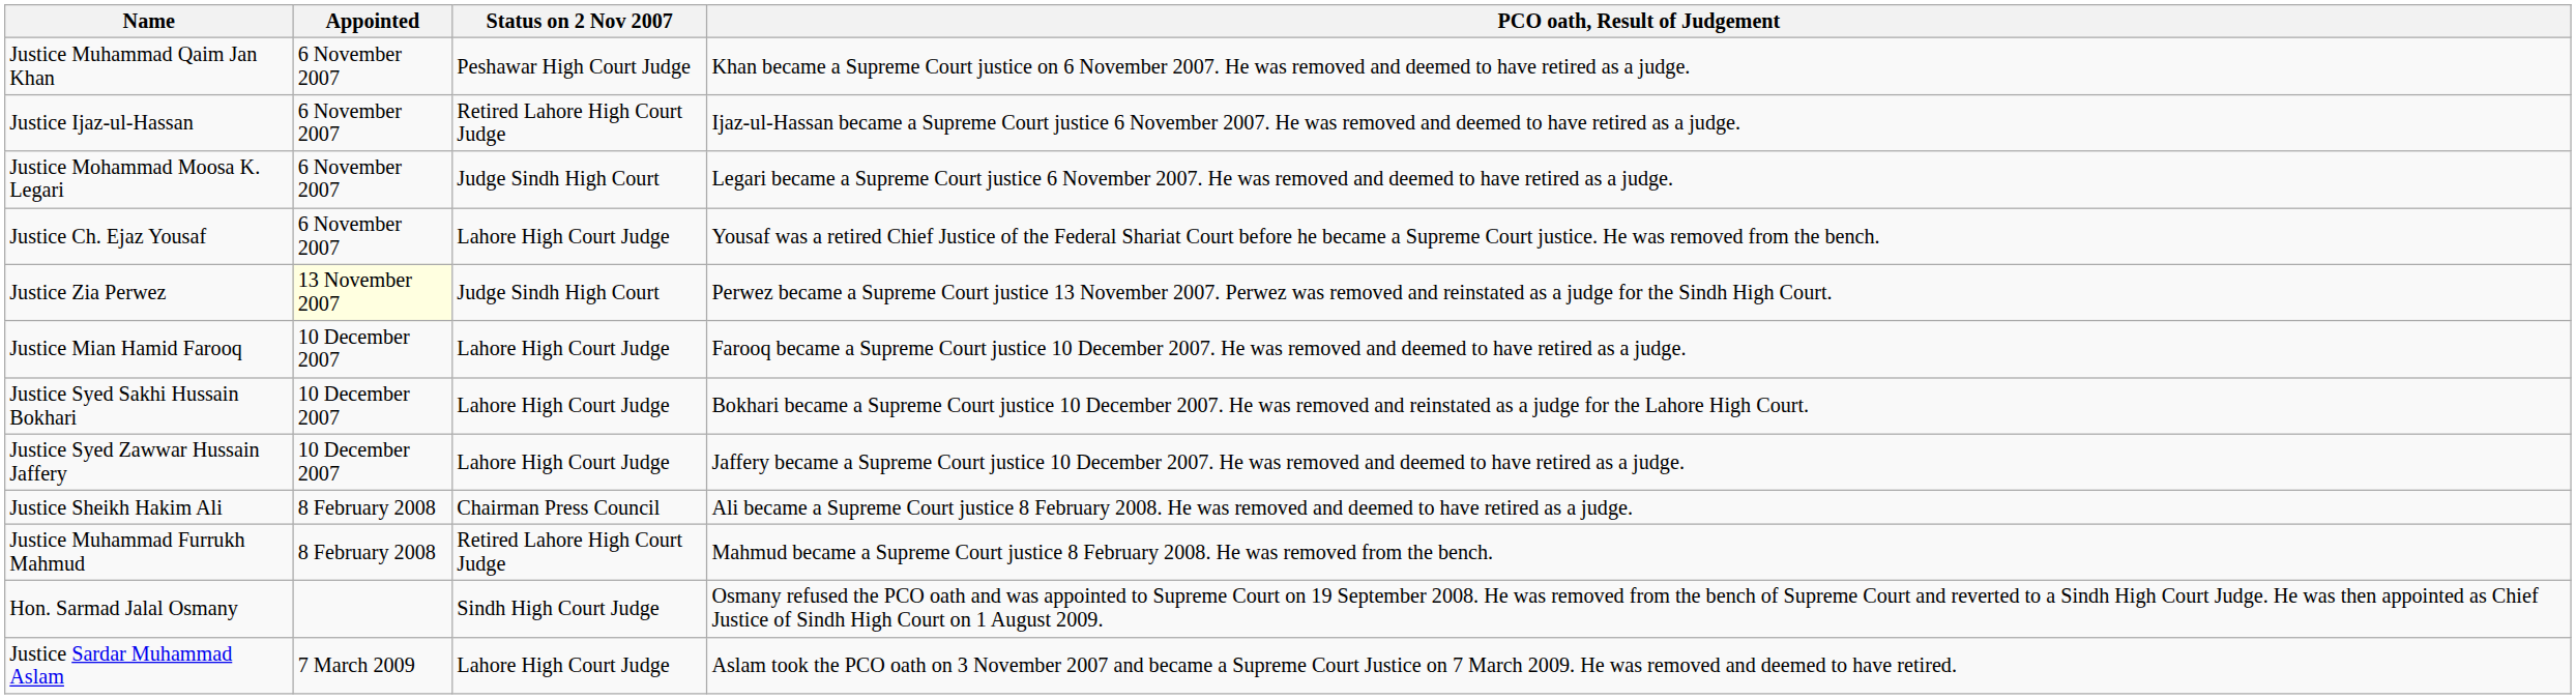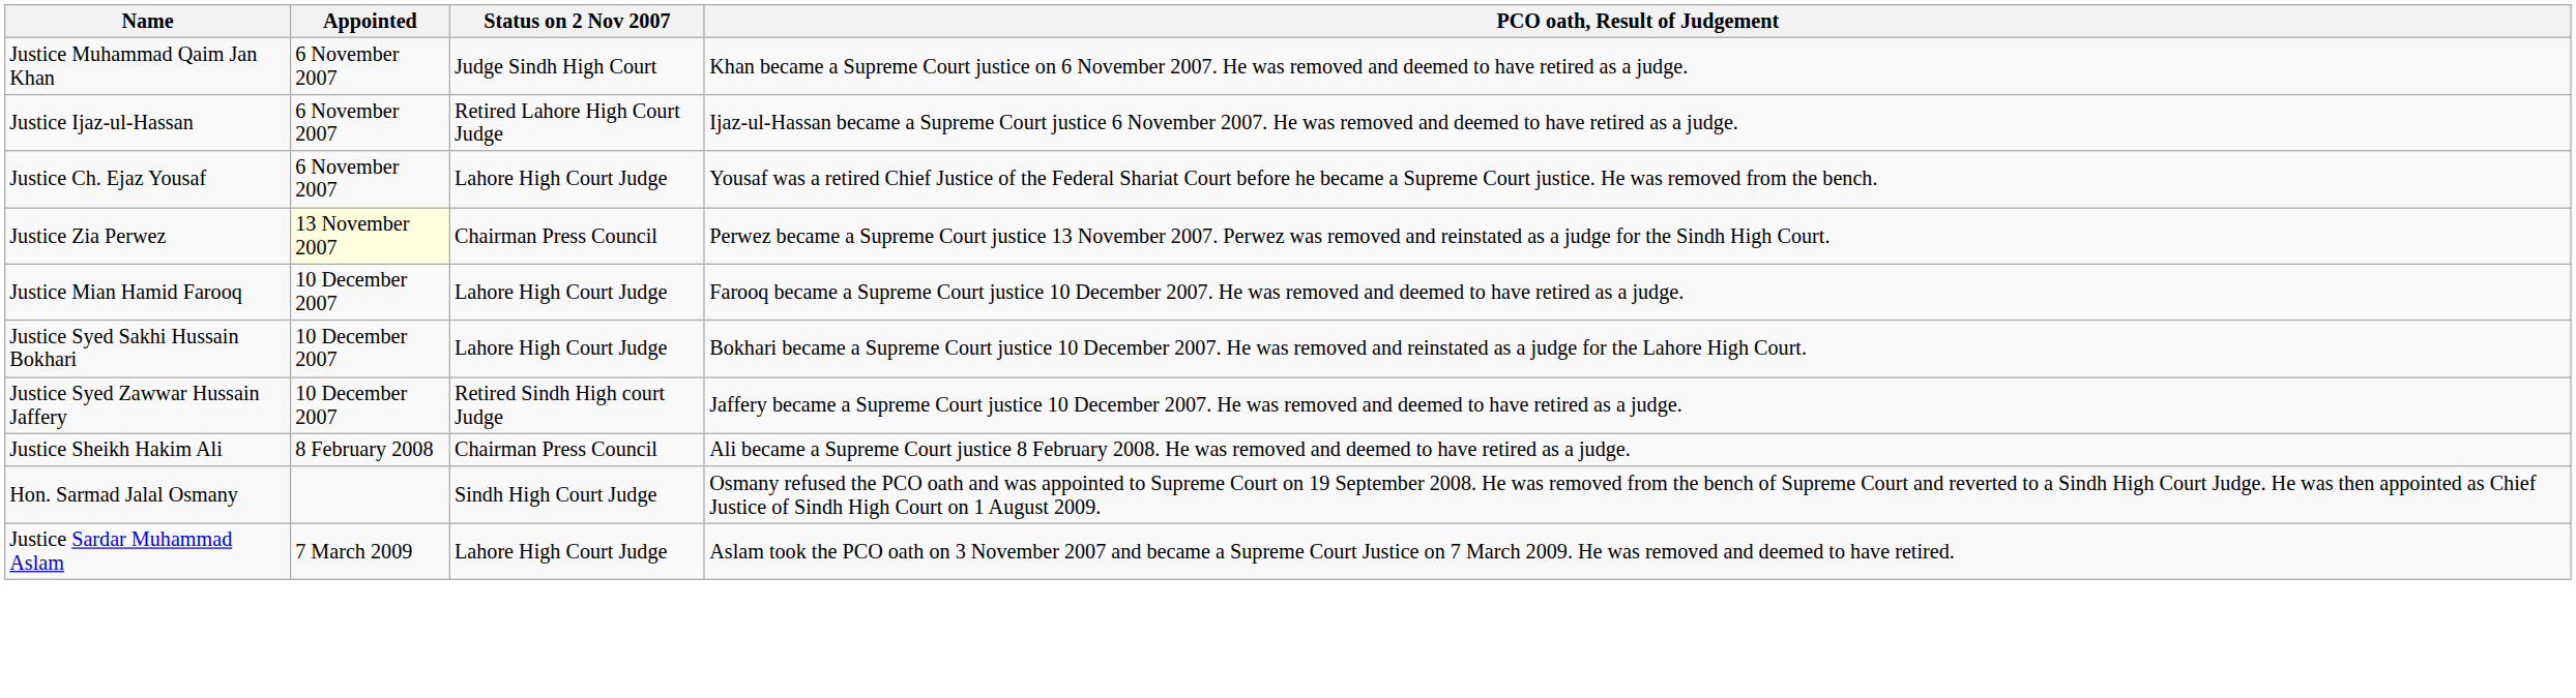Justice Muhammad Qaim Jan Khan | Status on 2 Nov 2007: Peshawar High Court Judge -> Judge Sindh High Court
- row: Justice Mohammad Moosa K. Legari | 6 November 2007 | Judge Sindh High Court | Legari became a Supreme Court justice 6 November 2007. He was removed and deemed to have retired as a judge.
Justice Zia Perwez | Status on 2 Nov 2007: Judge Sindh High Court -> Chairman Press Council
Justice Syed Zawwar Hussain Jaffery | Status on 2 Nov 2007: Lahore High Court Judge -> Retired Sindh High court Judge
- row: Justice Muhammad Furrukh Mahmud | 8 February 2008 | Retired Lahore High Court Judge | Mahmud became a Supreme Court justice 8 February 2008. He was removed from the bench.
